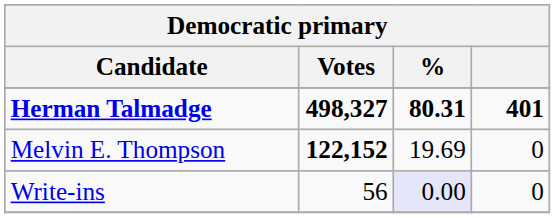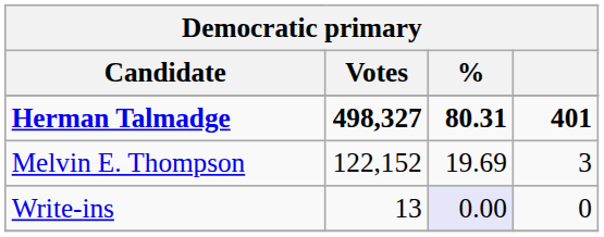Melvin E. Thompson | Votes: bold -> normal
Melvin E. Thompson | column 4: 0 -> 3
Write-ins | Votes: 56 -> 13
